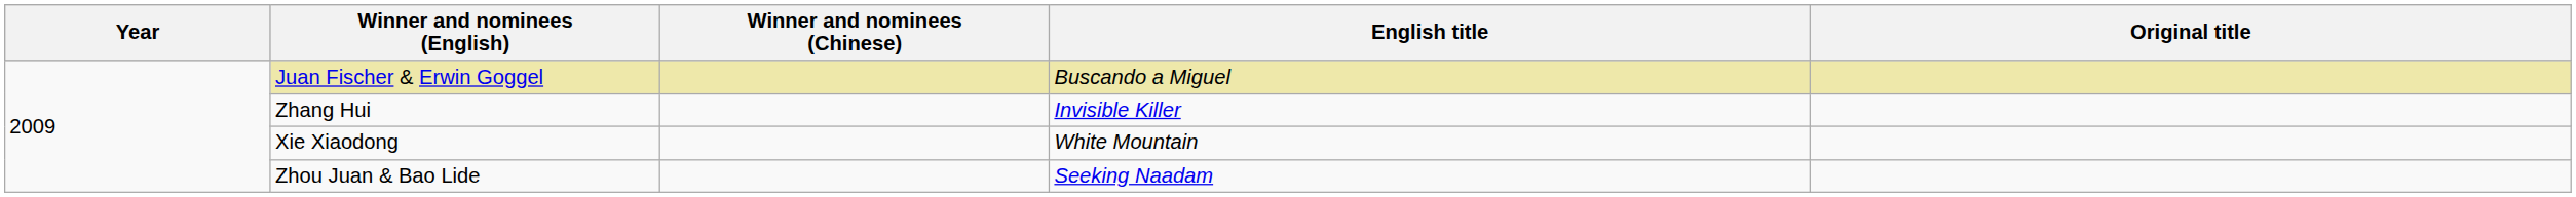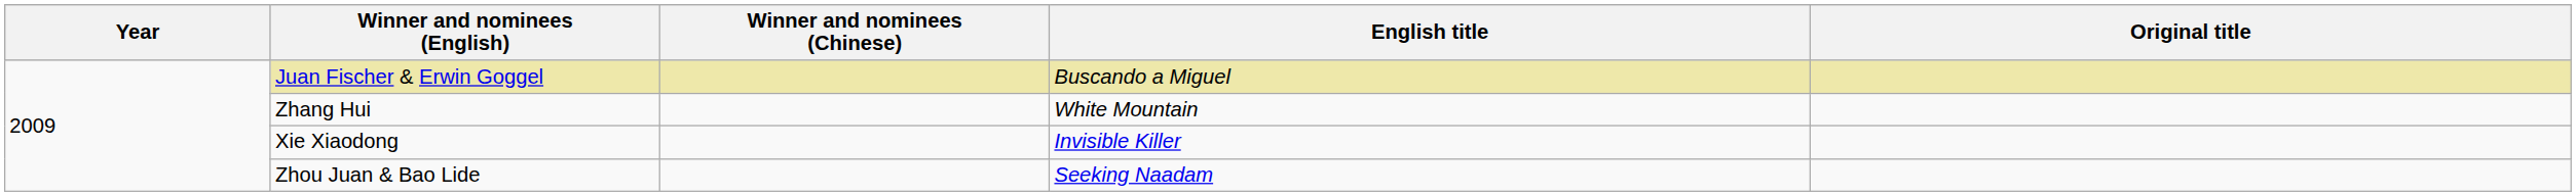Zhang Hui | English title: Invisible Killer -> White Mountain
Xie Xiaodong | English title: White Mountain -> Invisible Killer
